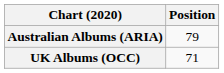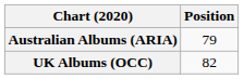UK Albums (OCC) | Position: 71 -> 82
